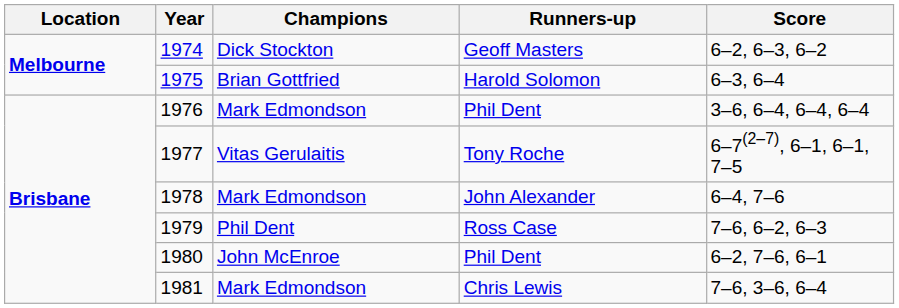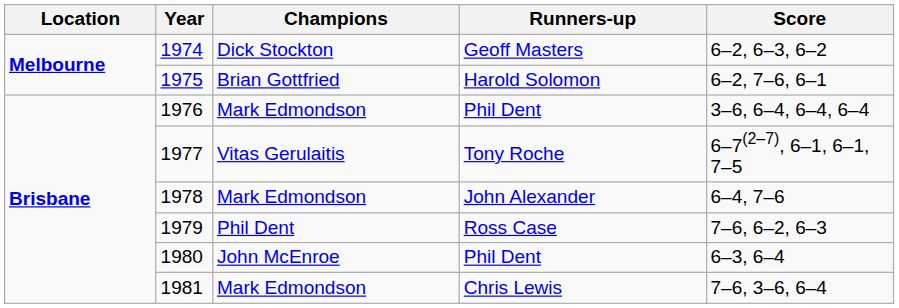1975 | Score: 6–3, 6–4 -> 6–2, 7–6, 6–1
1980 | Score: 6–2, 7–6, 6–1 -> 6–3, 6–4
